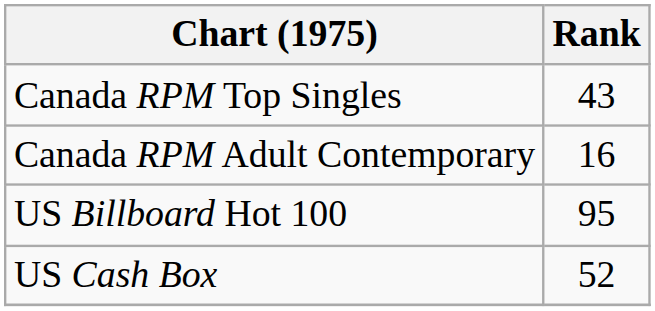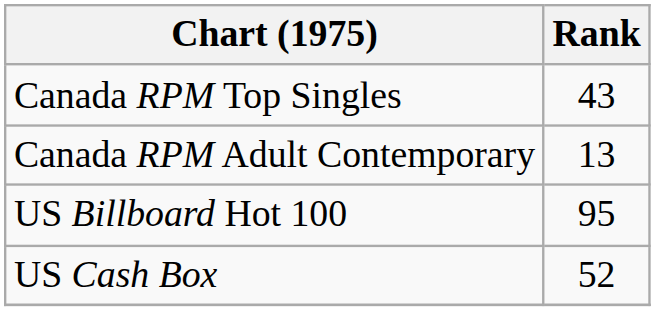Canada RPM Adult Contemporary | Rank: 16 -> 13
